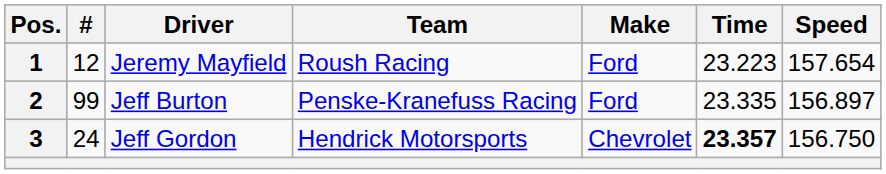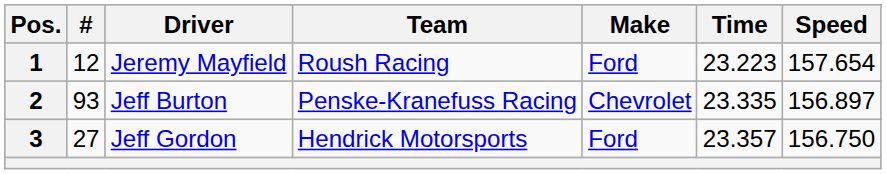2 | #: 99 -> 93
2 | Make: Ford -> Chevrolet
3 | #: 24 -> 27
3 | Make: Chevrolet -> Ford
3 | Time: bold -> normal
